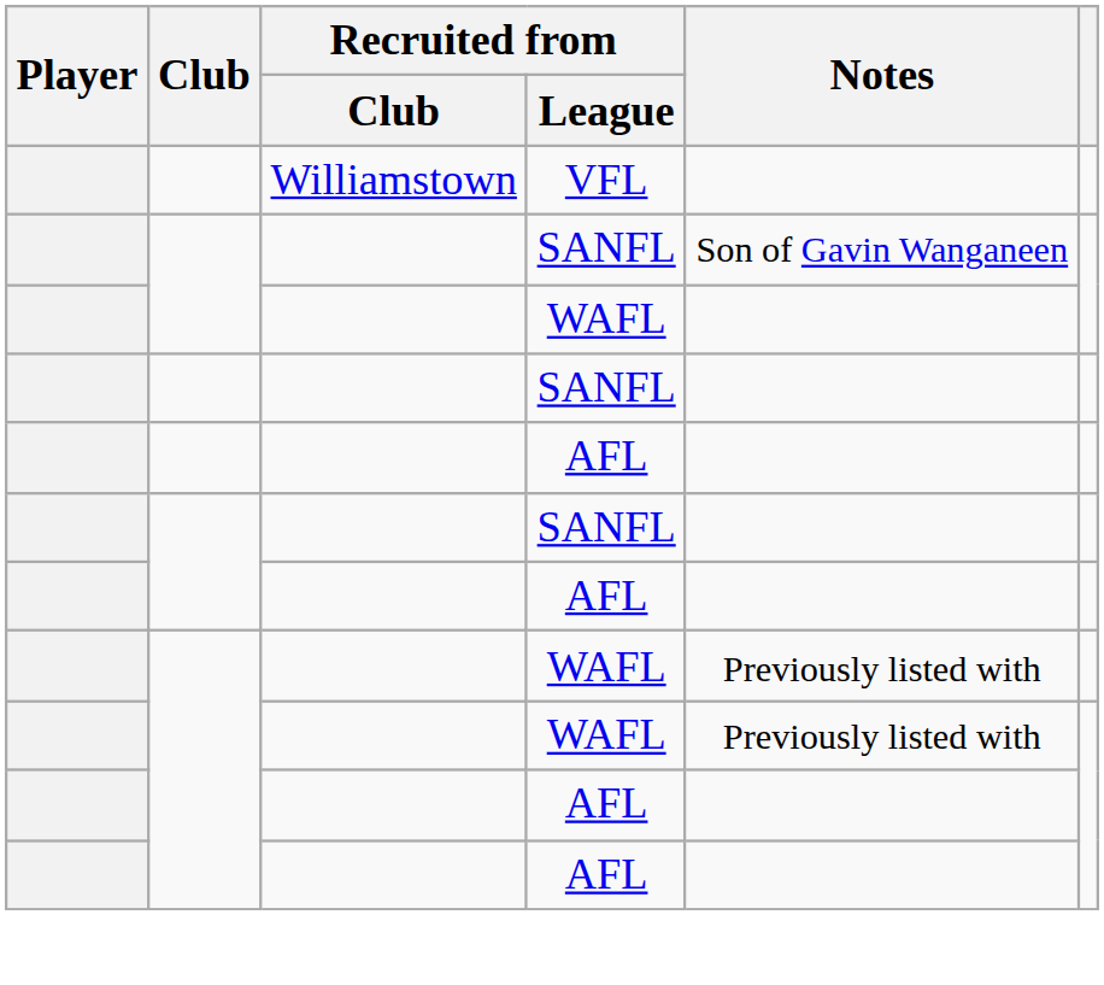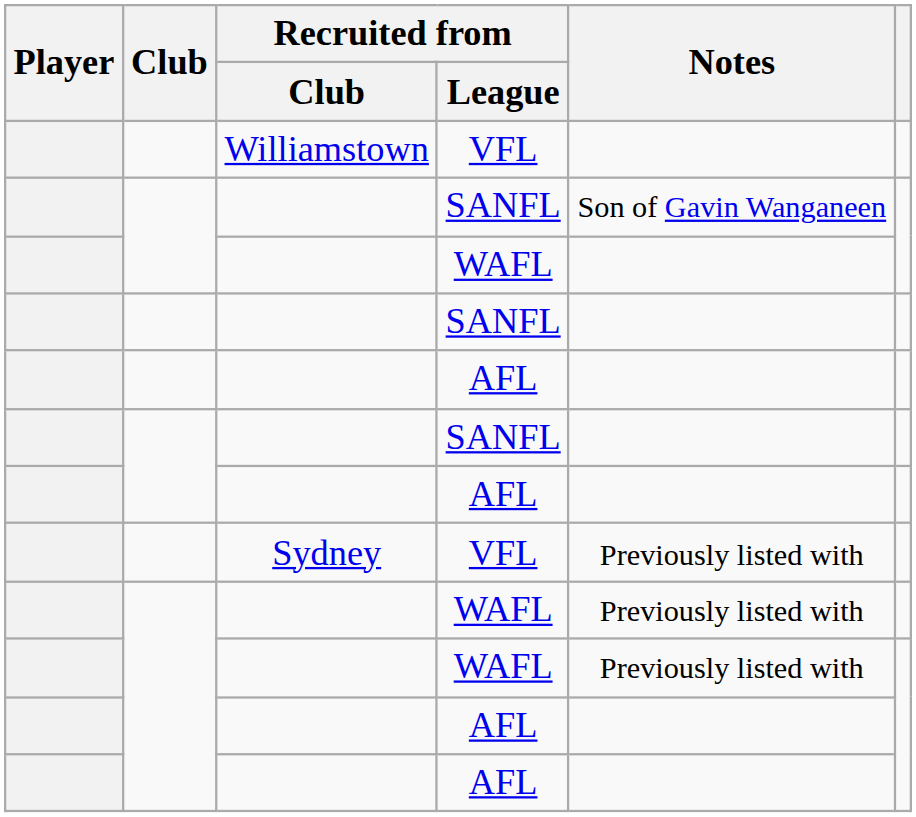+ row: Sydney | VFL | Previously listed with
